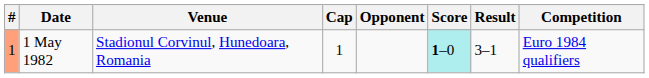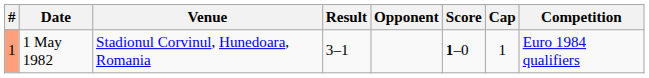columns swapped: Cap <-> Result
1 May 1982 | Score: paleturquoise background -> no background
